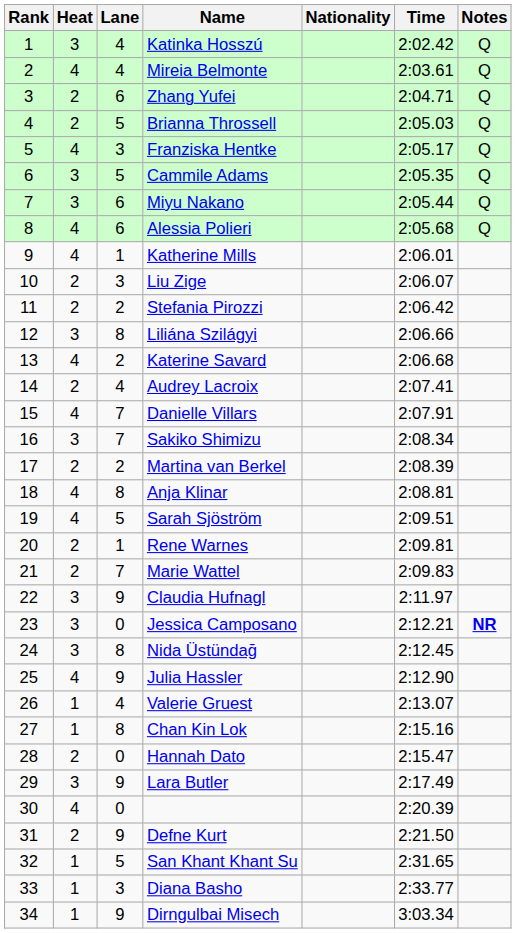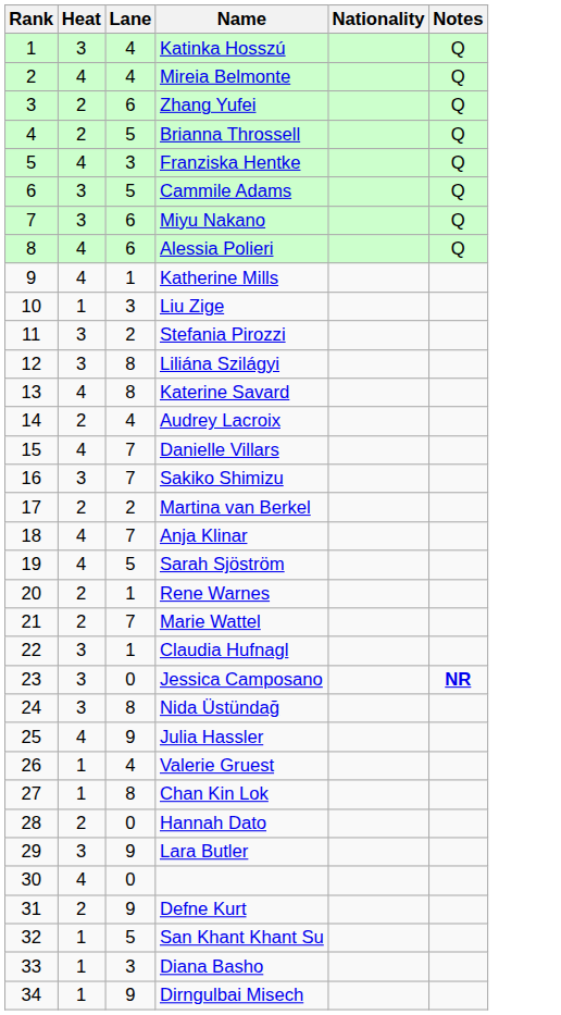- column: Time | 2:02.42 | 2:03.61 | 2:04.71 | 2:05.03 | 2:05.17 | 2:05.35 | 2:05.44 | 2:05.68 | 2:06.01 | 2:06.07 | 2:06.42 | 2:06.66 | 2:06.68 | 2:07.41 | 2:07.91 | 2:08.34 | 2:08.39 | 2:08.81 | 2:09.51 | 2:09.81 | 2:09.83 | 2:11.97 | 2:12.21 | 2:12.45 | 2:12.90 | 2:13.07 | 2:15.16 | 2:15.47 | 2:17.49 | 2:20.39 | 2:21.50 | 2:31.65 | 2:33.77 | 3:03.34
Liu Zige | Heat: 2 -> 1
Stefania Pirozzi | Heat: 2 -> 3
Katerine Savard | Lane: 2 -> 8
Anja Klinar | Lane: 8 -> 7
Claudia Hufnagl | Lane: 9 -> 1
